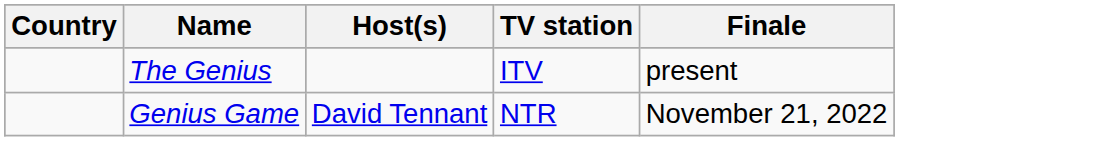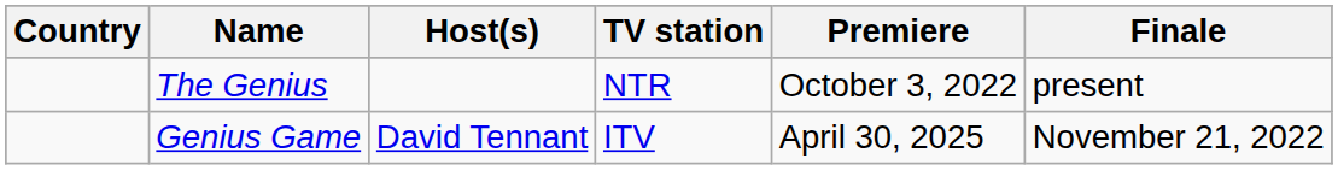+ column: Premiere | October 3, 2022 | April 30, 2025
The Genius | TV station: ITV -> NTR
Genius Game | TV station: NTR -> ITV
